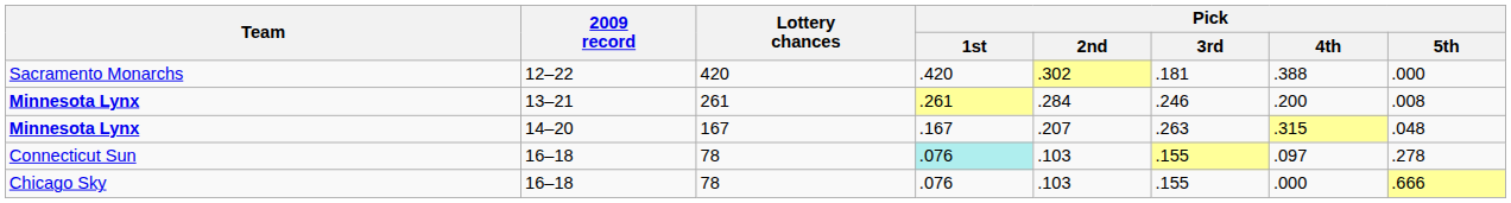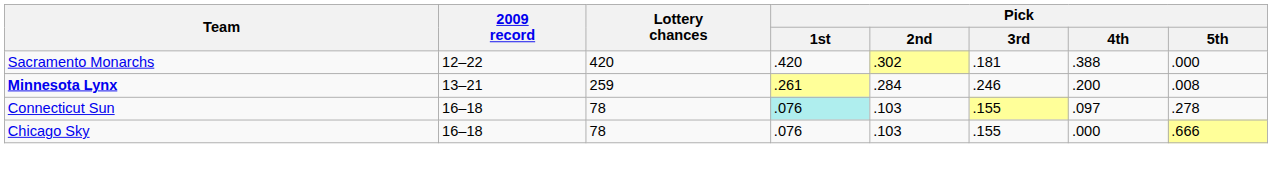Minnesota Lynx / 13–21 | Lottery chances: 261 -> 259
- row: Minnesota Lynx | 14–20 | 167 | .167 | .207 | .263 | .315 | .048
